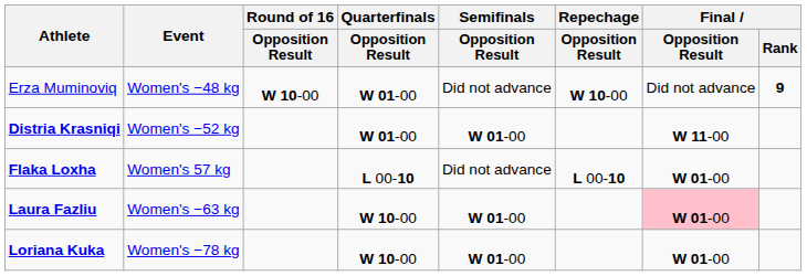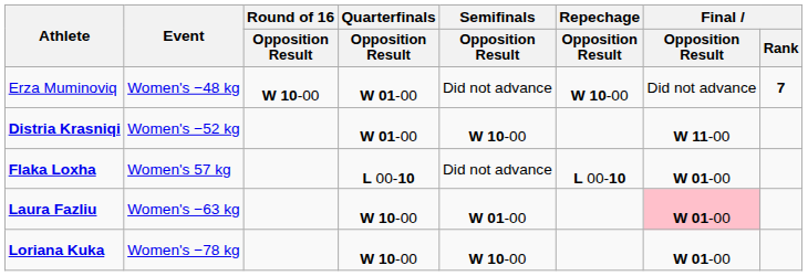Erza Muminoviq | Final / Rank: 9 -> 7
Distria Krasniqi | Semifinals / Opposition Result: W 01-00 -> W 10-00
Loriana Kuka | Semifinals / Opposition Result: W 01-00 -> W 10-00
